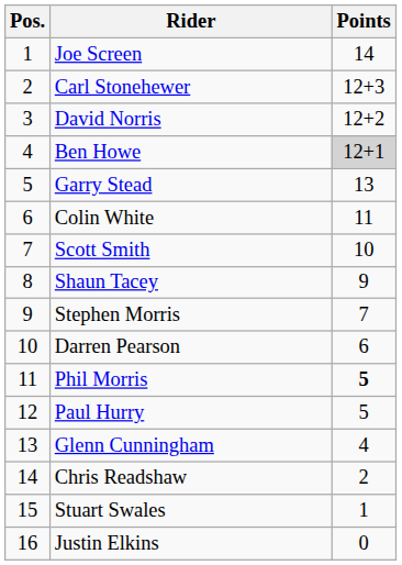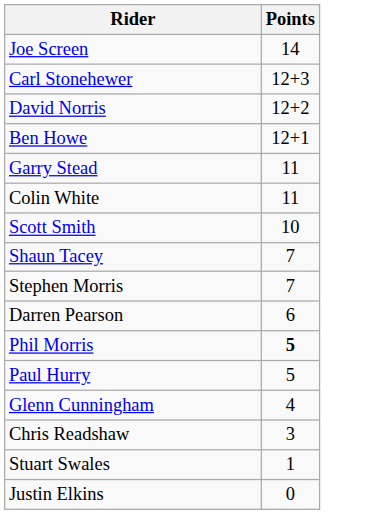- column: Pos. | 1 | 2 | 3 | 4 | 5 | 6 | 7 | 8 | 9 | 10 | 11 | 12 | 13 | 14 | 15 | 16
Ben Howe | Points: lightgrey background -> no background
Garry Stead | Points: 13 -> 11
Shaun Tacey | Points: 9 -> 7
Chris Readshaw | Points: 2 -> 3
